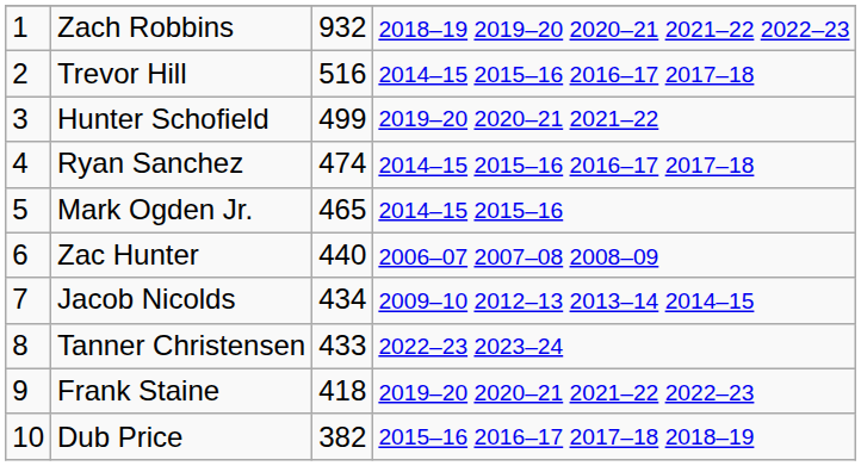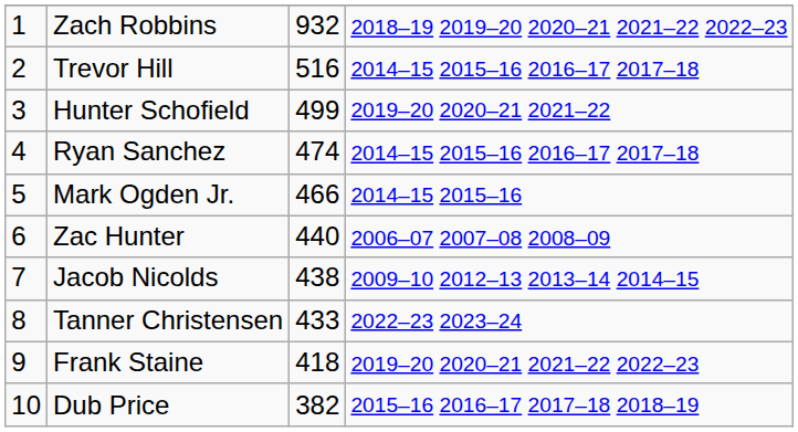Mark Ogden Jr. | column 3: 465 -> 466
Jacob Nicolds | column 3: 434 -> 438
